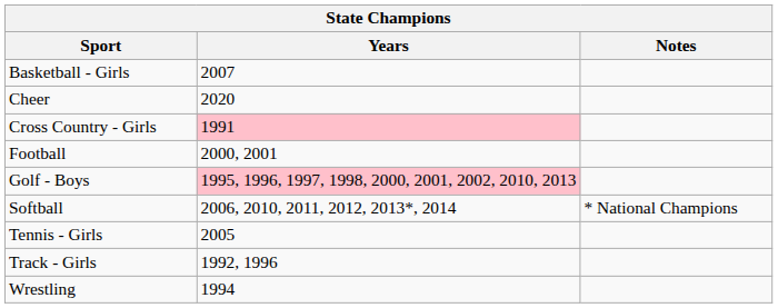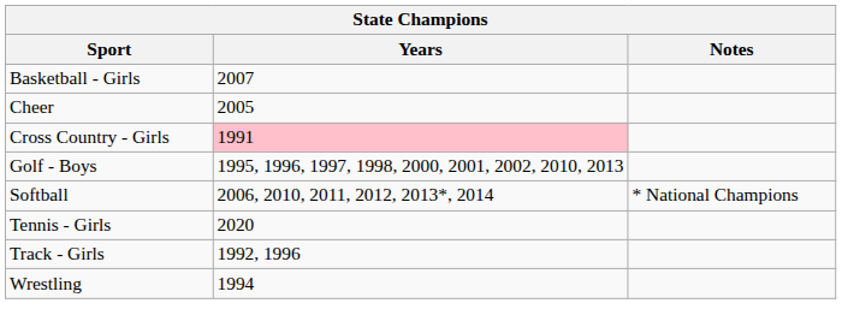Cheer | Years: 2020 -> 2005
- row: Football | 2000, 2001
Golf - Boys | Years: pink background -> no background
Tennis - Girls | Years: 2005 -> 2020
